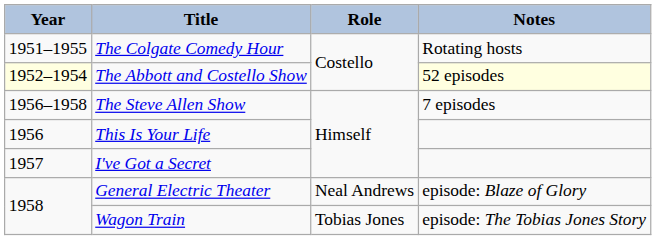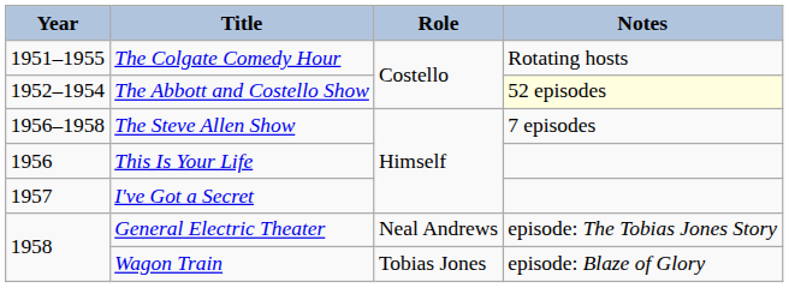The Abbott and Costello Show | Year: lightyellow background -> no background
General Electric Theater | Notes: episode: Blaze of Glory -> episode: The Tobias Jones Story
Wagon Train | Notes: episode: The Tobias Jones Story -> episode: Blaze of Glory
